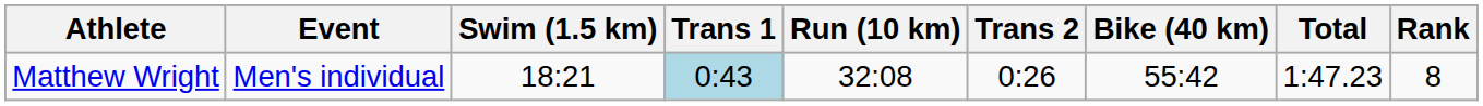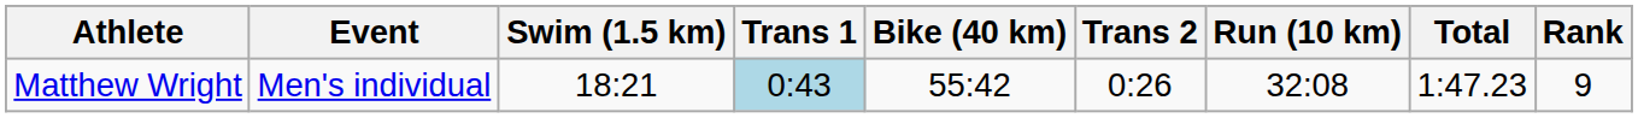columns swapped: Bike (40 km) <-> Run (10 km)
Matthew Wright | Rank: 8 -> 9
